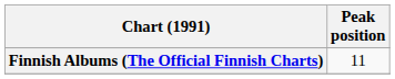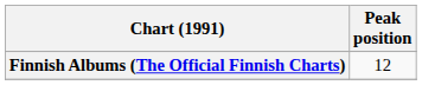Finnish Albums (The Official Finnish Charts) | Peak position: 11 -> 12
